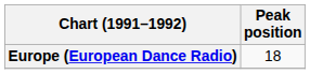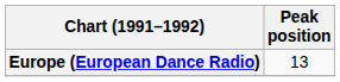Europe (European Dance Radio) | Peak position: 18 -> 13
